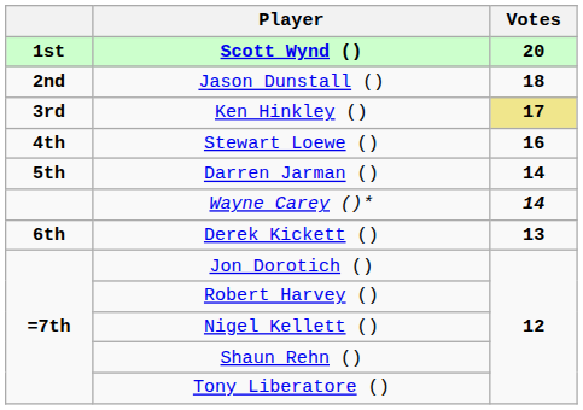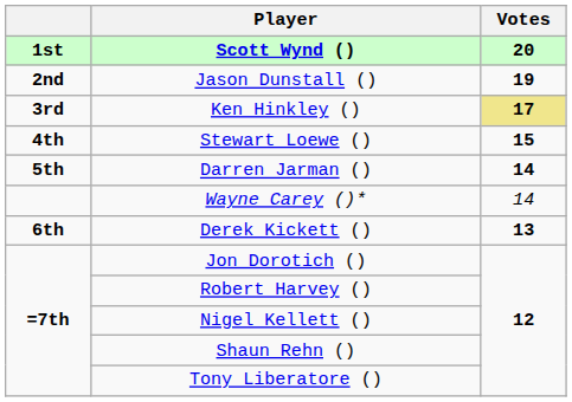Jason Dunstall () | Votes: 18 -> 19
Stewart Loewe () | Votes: 16 -> 15
Wayne Carey ()* | Votes: bold -> normal
